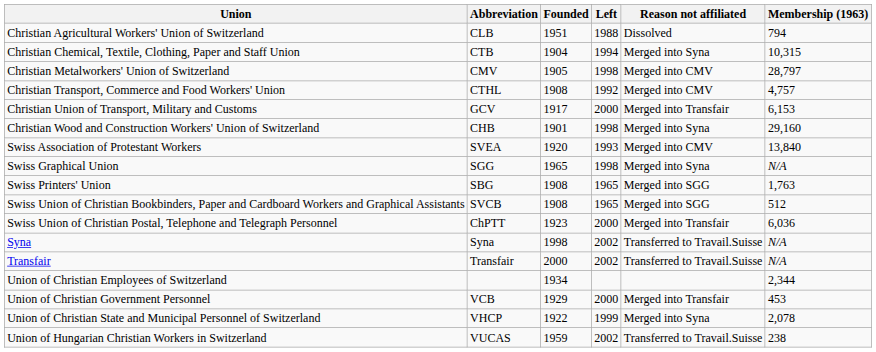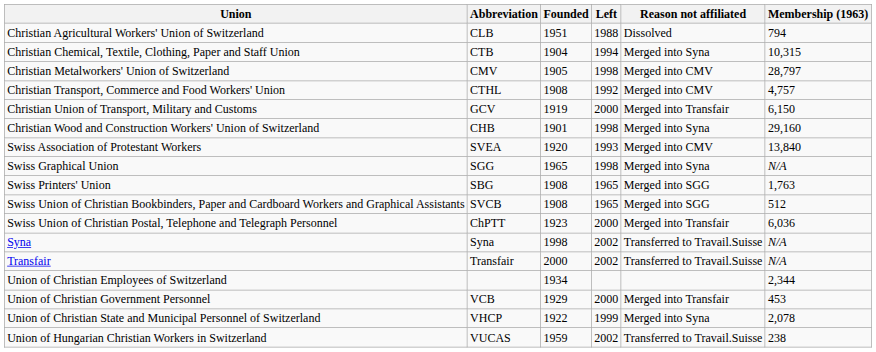Christian Union of Transport, Military and Customs | Founded: 1917 -> 1919
Christian Union of Transport, Military and Customs | Membership (1963): 6,153 -> 6,150
